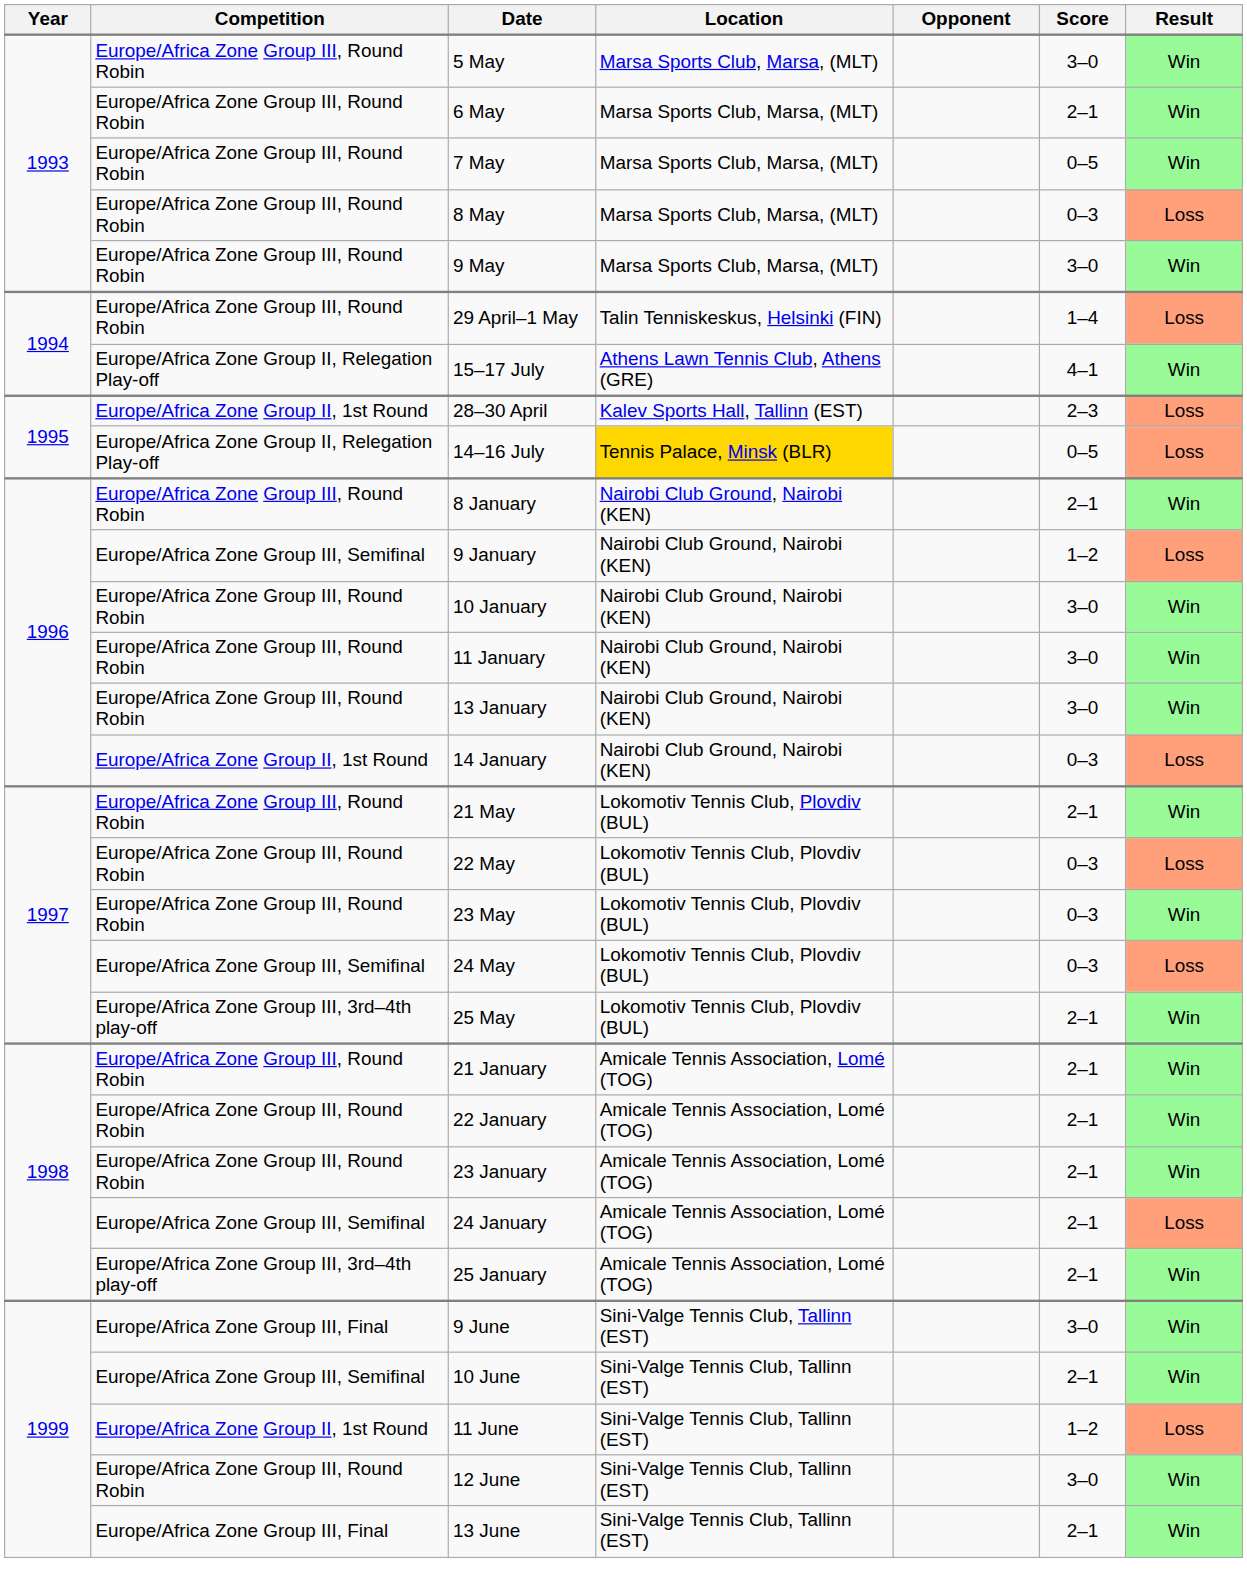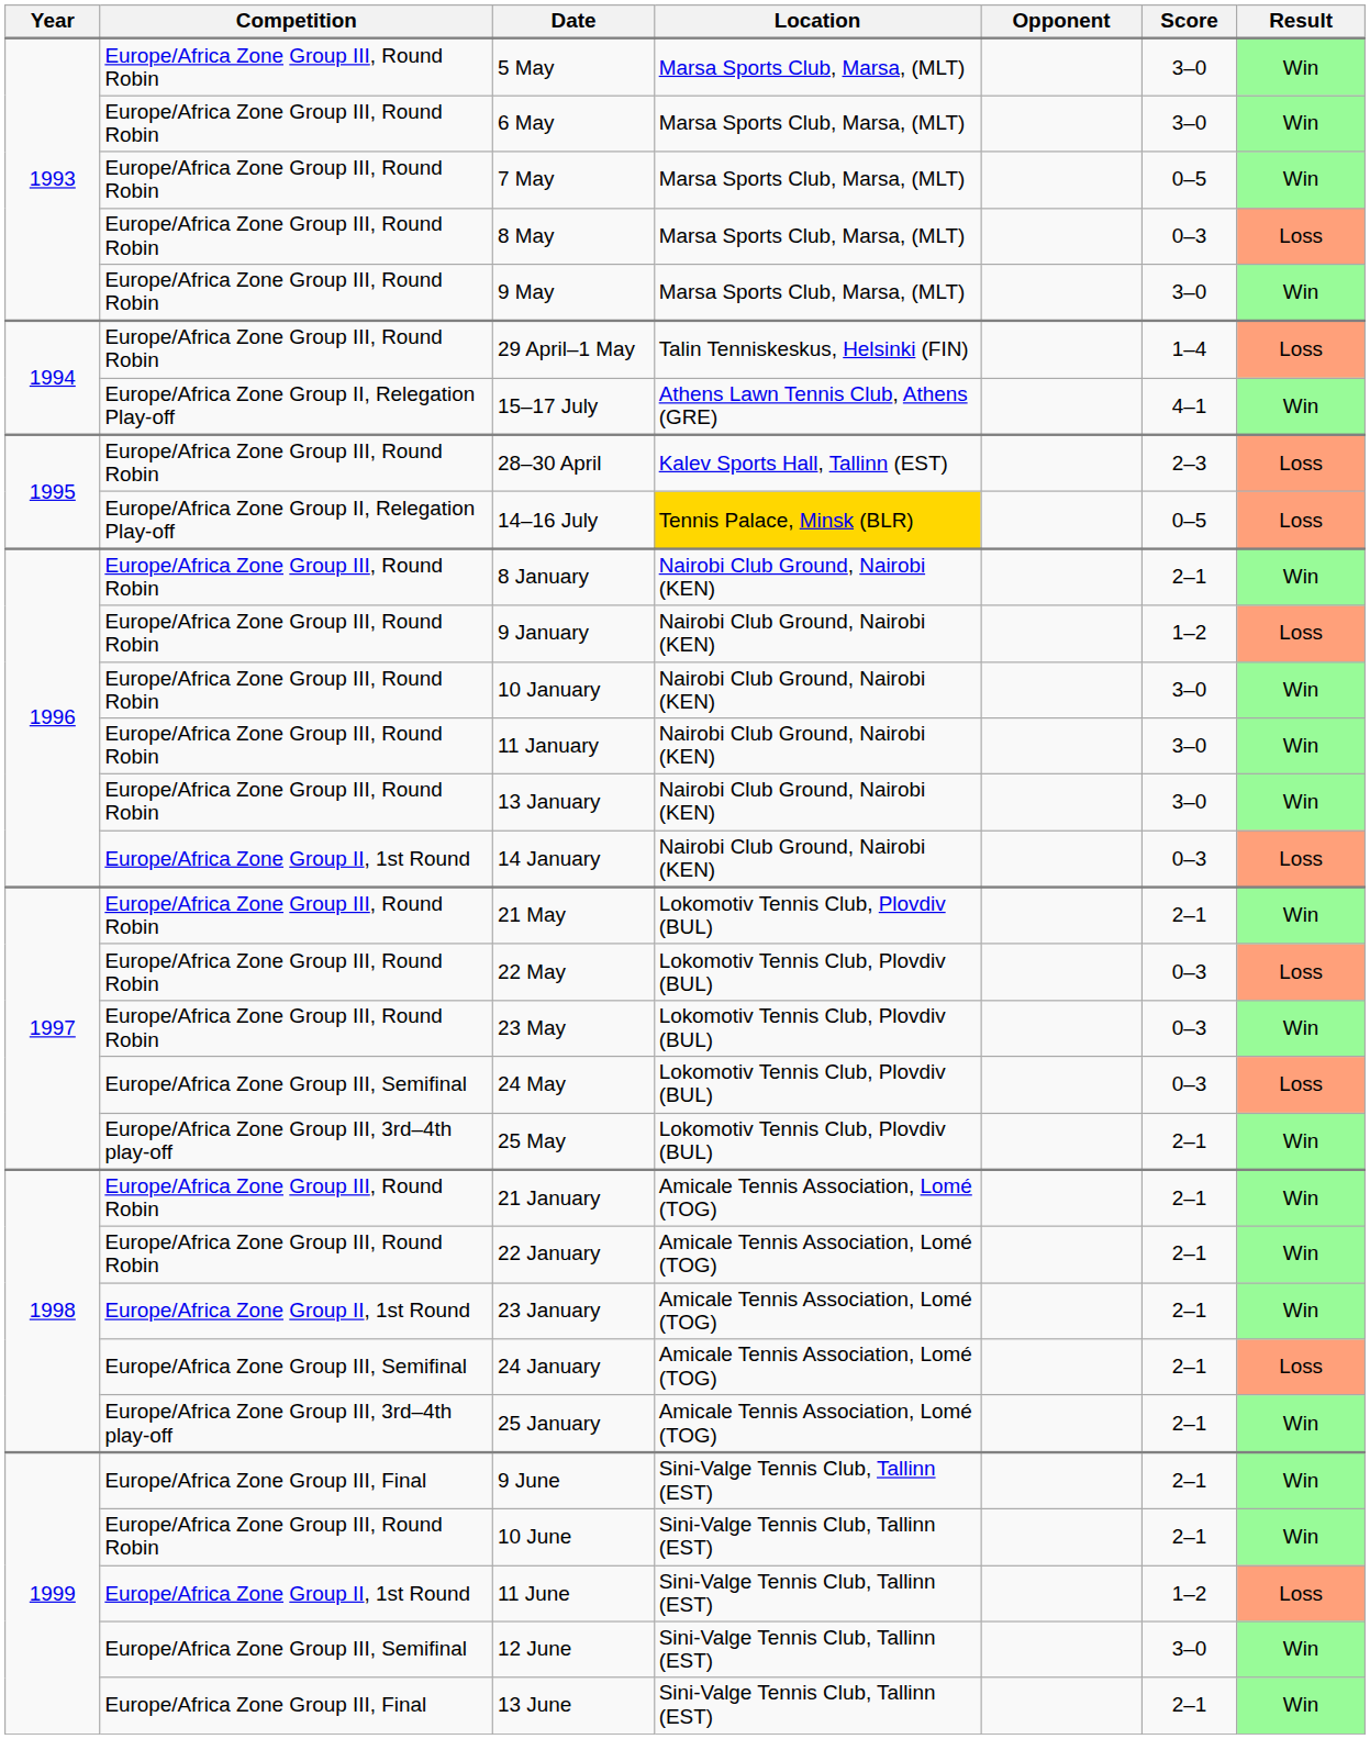6 May | Score: 2–1 -> 3–0
28–30 April | Competition: Europe/Africa Zone Group II, 1st Round -> Europe/Africa Zone Group III, Round Robin
9 January | Competition: Europe/Africa Zone Group III, Semifinal -> Europe/Africa Zone Group III, Round Robin
23 January | Competition: Europe/Africa Zone Group III, Round Robin -> Europe/Africa Zone Group II, 1st Round
9 June | Score: 3–0 -> 2–1
10 June | Competition: Europe/Africa Zone Group III, Semifinal -> Europe/Africa Zone Group III, Round Robin
12 June | Competition: Europe/Africa Zone Group III, Round Robin -> Europe/Africa Zone Group III, Semifinal
